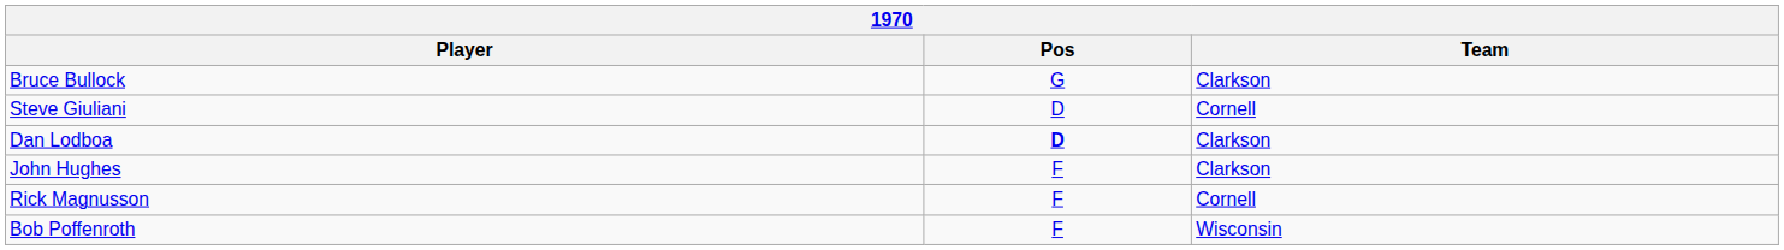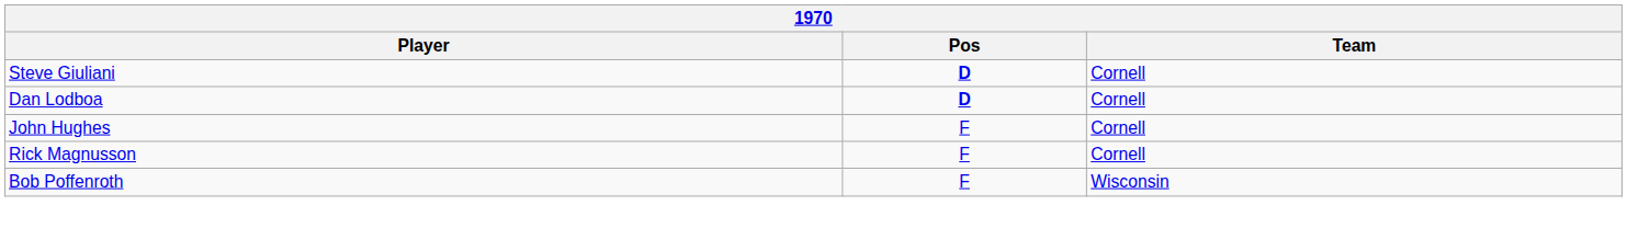- row: Bruce Bullock | G | Clarkson
Steve Giuliani | Pos: normal -> bold
Dan Lodboa | Team: Clarkson -> Cornell
John Hughes | Team: Clarkson -> Cornell
